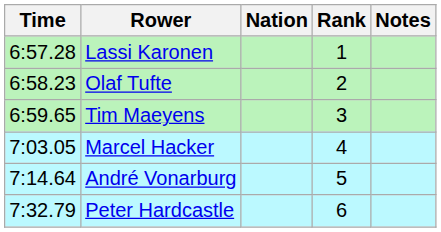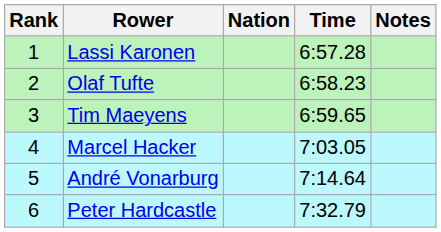columns swapped: Rank <-> Time
